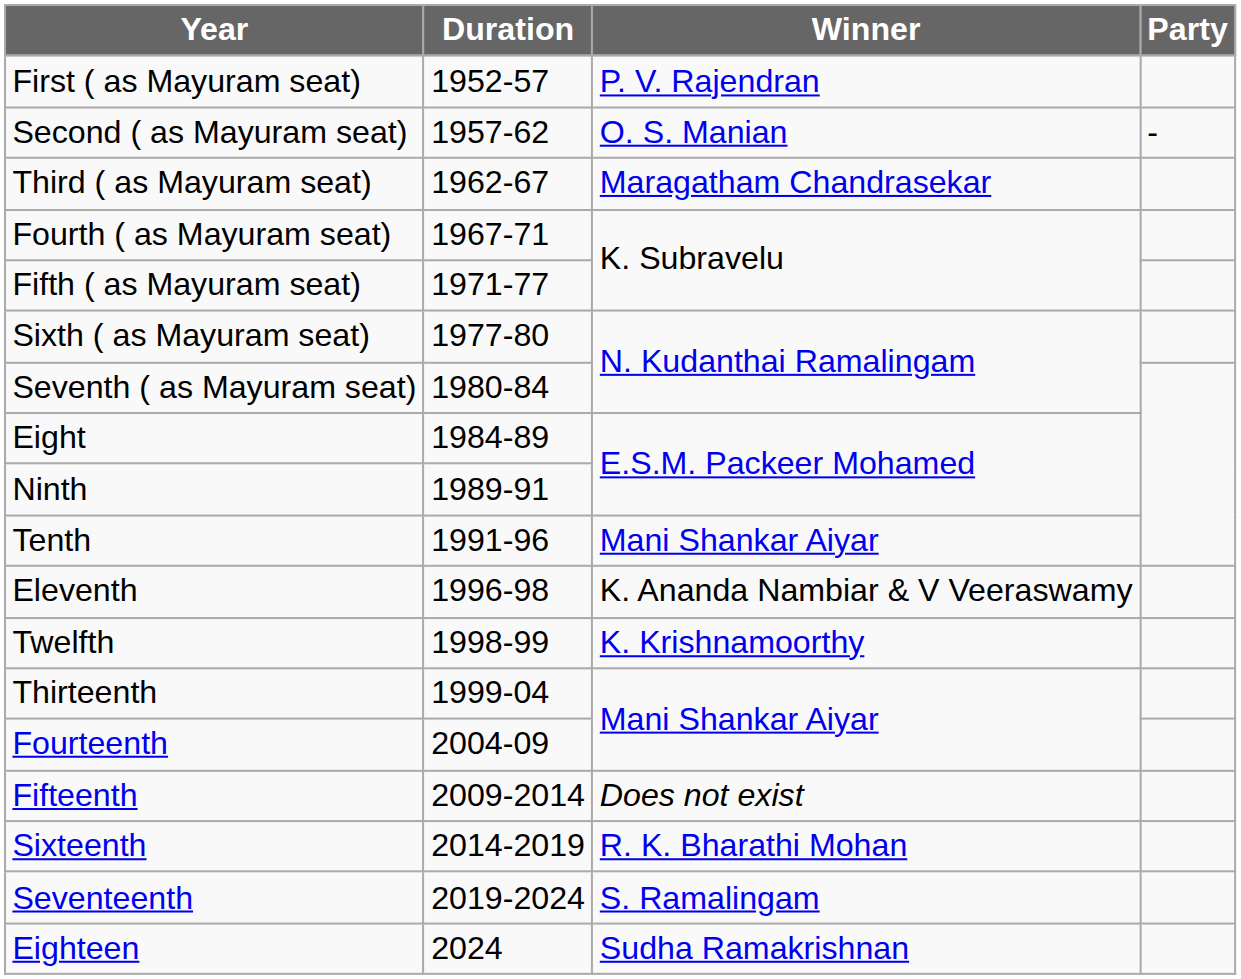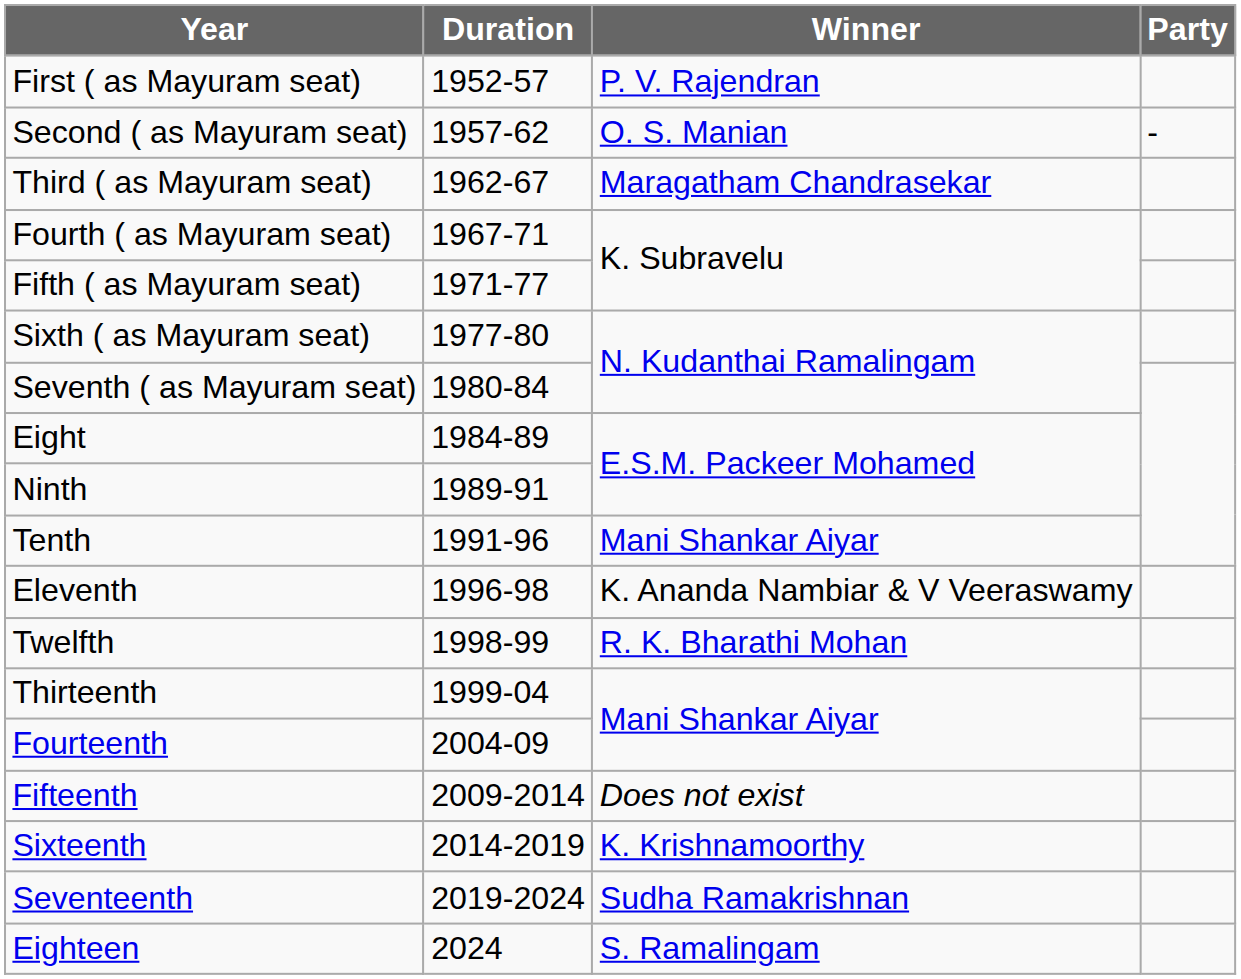Twelfth | Winner: K. Krishnamoorthy -> R. K. Bharathi Mohan
Sixteenth | Winner: R. K. Bharathi Mohan -> K. Krishnamoorthy
Seventeenth | Winner: S. Ramalingam -> Sudha Ramakrishnan
Eighteen | Winner: Sudha Ramakrishnan -> S. Ramalingam
